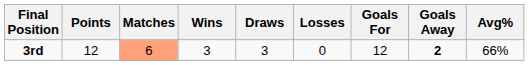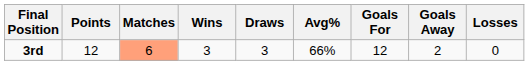columns swapped: Losses <-> Avg%
3rd | Goals Away: bold -> normal
